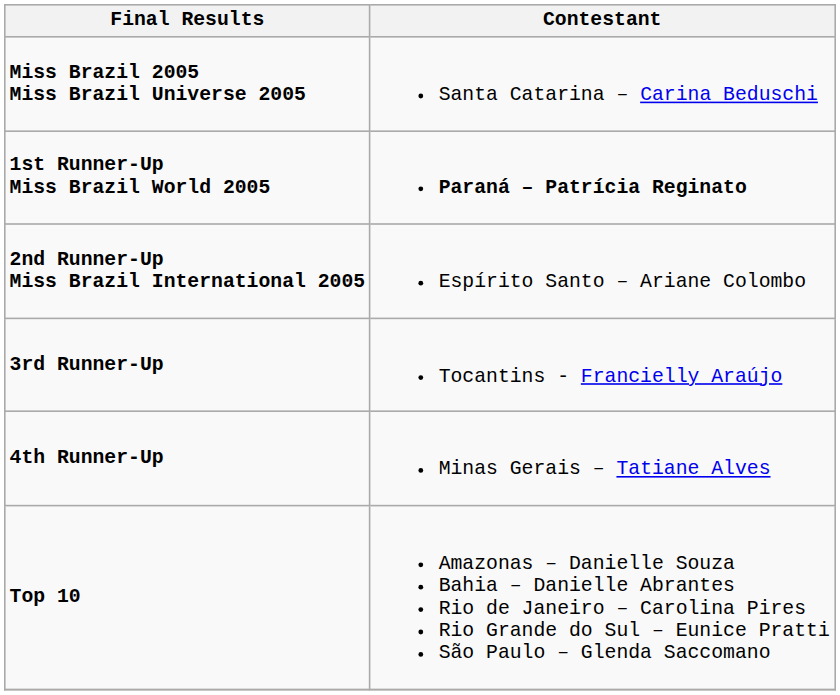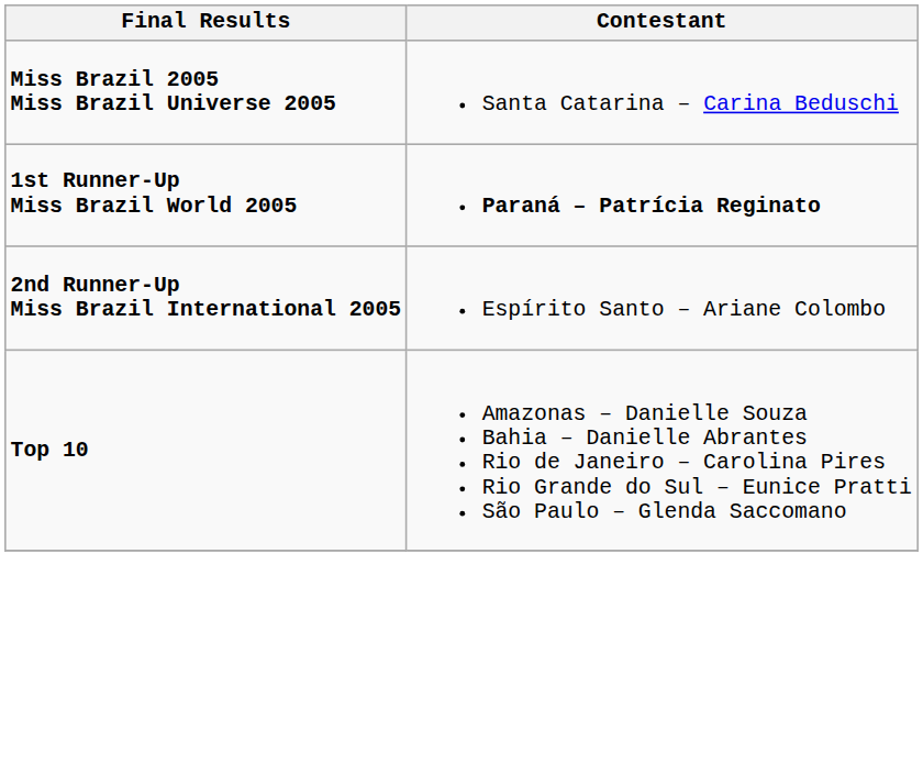- row: 3rd Runner-Up | Tocantins - Francielly Araújo
- row: 4th Runner-Up | Minas Gerais – Tatiane Alves
